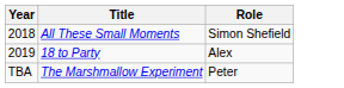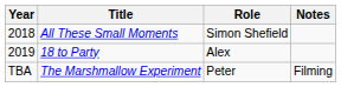+ column: Notes | Filming
